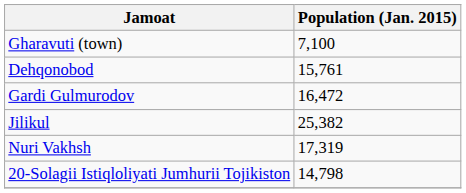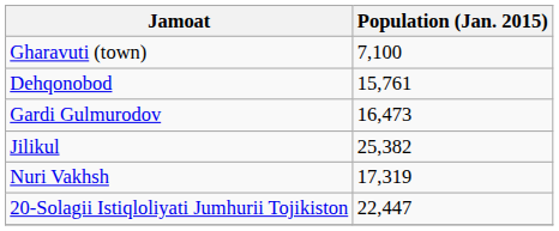Gardi Gulmurodov | Population (Jan. 2015): 16,472 -> 16,473
20-Solagii Istiqloliyati Jumhurii Tojikiston | Population (Jan. 2015): 14,798 -> 22,447
